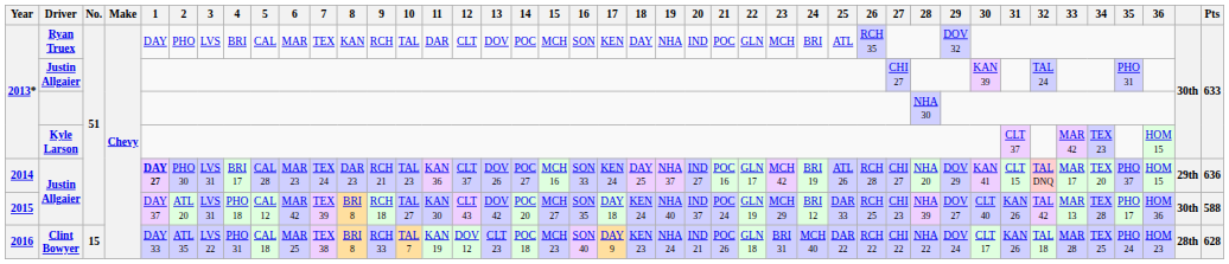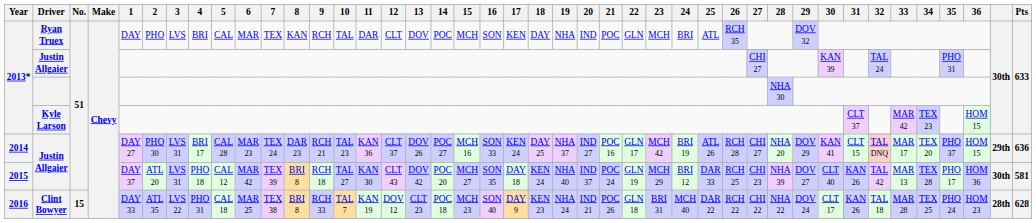2014 / Justin Allgaier | 1: bold -> normal
2015 / Justin Allgaier | Pts: 588 -> 581
